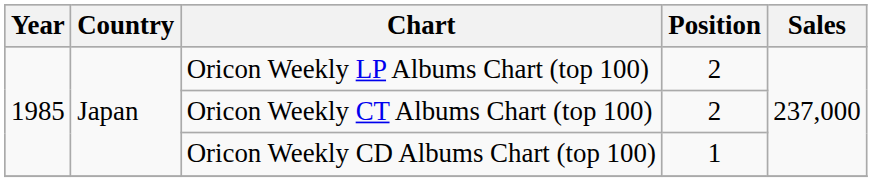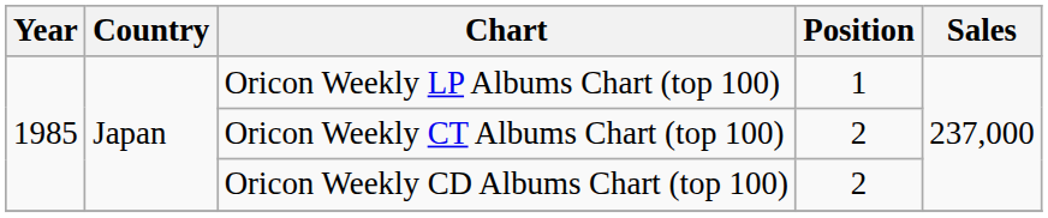Oricon Weekly LP Albums Chart (top 100) | Position: 2 -> 1
Oricon Weekly CD Albums Chart (top 100) | Position: 1 -> 2
